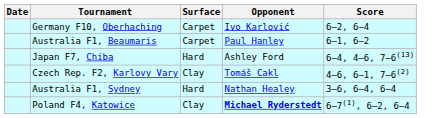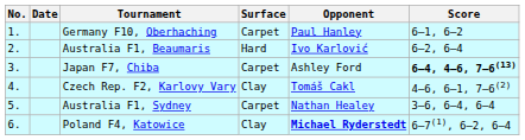+ column: No. | 1. | 2. | 3. | 4. | 5. | 6.
Germany F10, Oberhaching | Opponent: Ivo Karlović -> Paul Hanley
Germany F10, Oberhaching | Score: 6–2, 6–4 -> 6–1, 6–2
Australia F1, Beaumaris | Surface: Carpet -> Hard
Australia F1, Beaumaris | Opponent: Paul Hanley -> Ivo Karlović
Australia F1, Beaumaris | Score: 6–1, 6–2 -> 6–2, 6–4
Japan F7, Chiba | Surface: Hard -> Carpet
Japan F7, Chiba | Score: normal -> bold
Australia F1, Sydney | Surface: Hard -> Carpet
